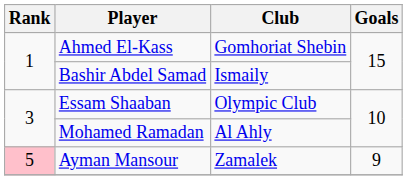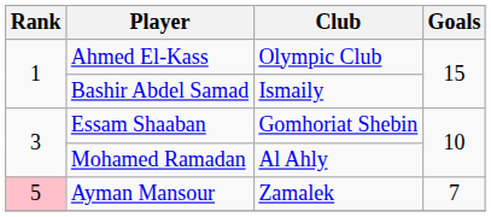Ahmed El-Kass | Club: Gomhoriat Shebin -> Olympic Club
Essam Shaaban | Club: Olympic Club -> Gomhoriat Shebin
Ayman Mansour | Goals: 9 -> 7
